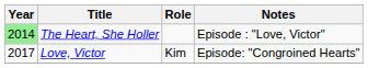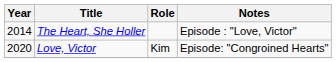The Heart, She Holler | Year: lightgreen background -> no background
Love, Victor | Year: 2017 -> 2020
